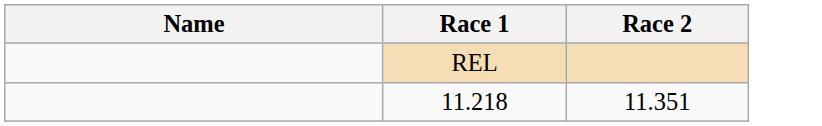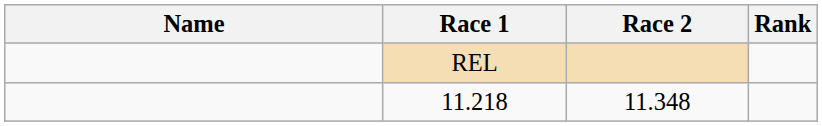+ column: Rank
11.218 | Race 2: 11.351 -> 11.348
